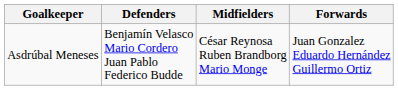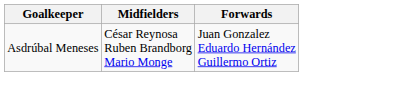- column: Defenders | Benjamín Velasco Mario Cordero Juan Pablo Federico Budde
